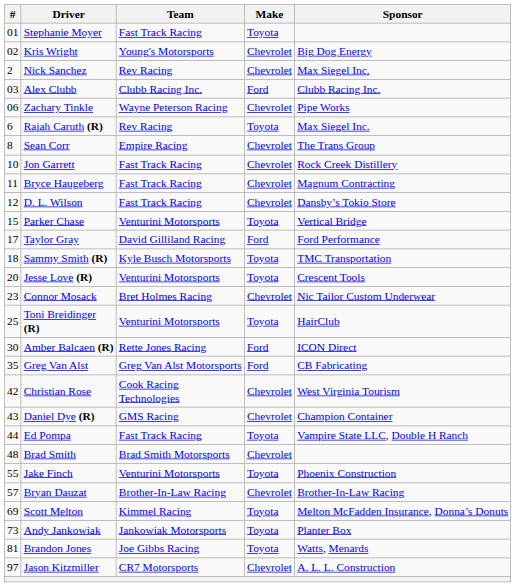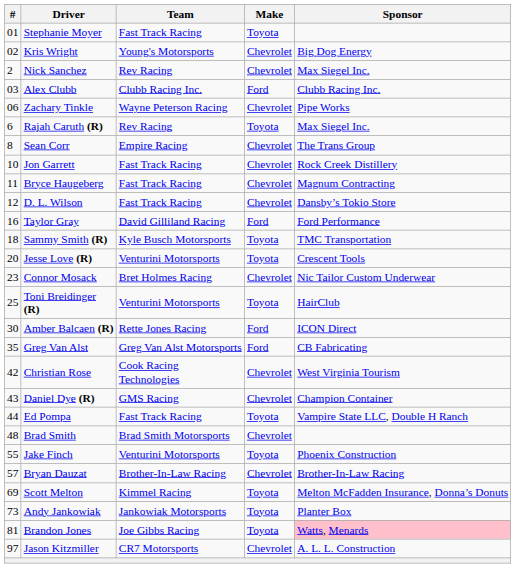- row: 15 | Parker Chase | Venturini Motorsports | Toyota | Vertical Bridge
Taylor Gray | #: 17 -> 16
Brandon Jones | Sponsor: no background -> pink background
